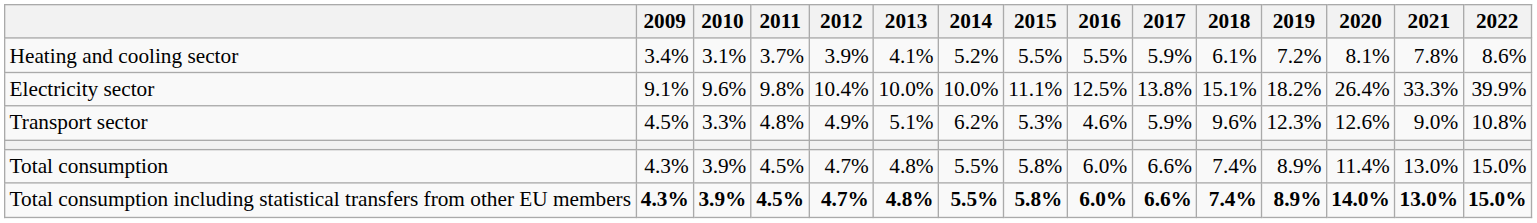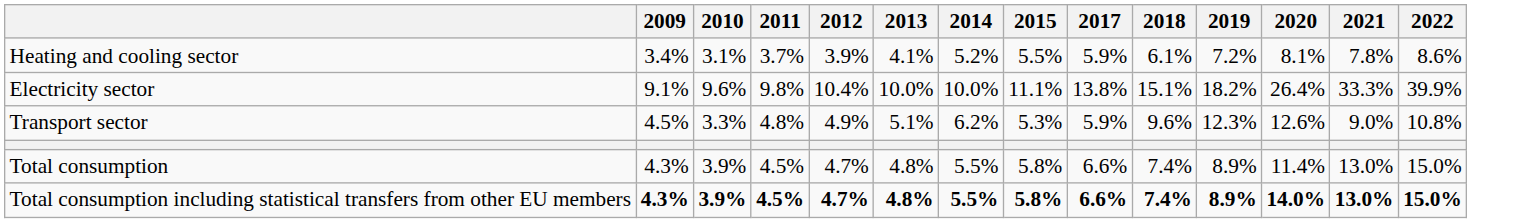- column: 2016 | 5.5% | 12.5% | 4.6% | 6.0% | 6.0%
